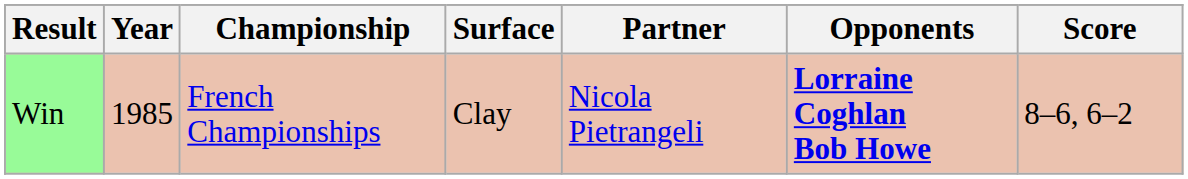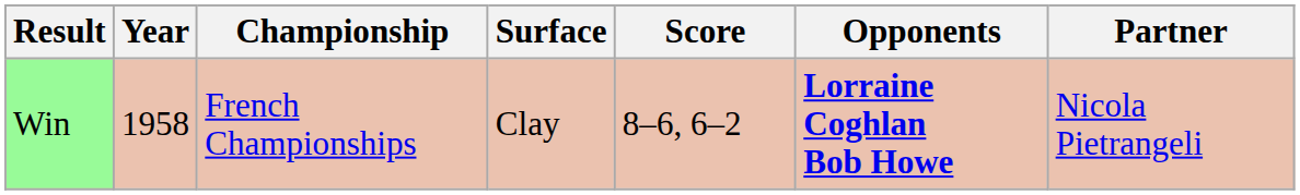columns swapped: Partner <-> Score
Win | Year: 1985 -> 1958
